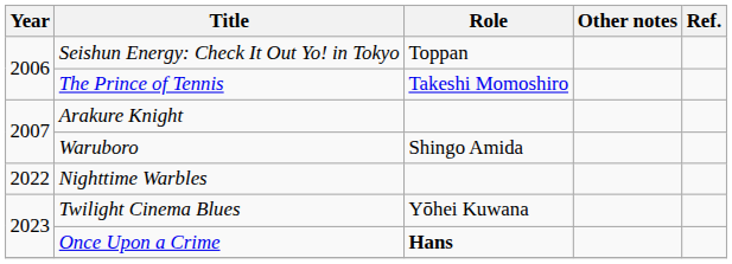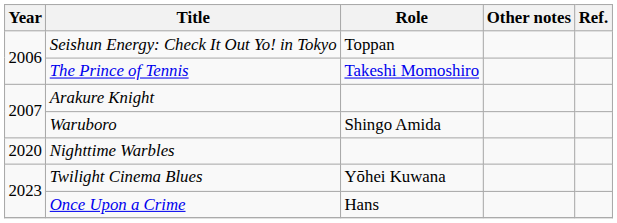Nighttime Warbles | Year: 2022 -> 2020
Once Upon a Crime | Role: bold -> normal
